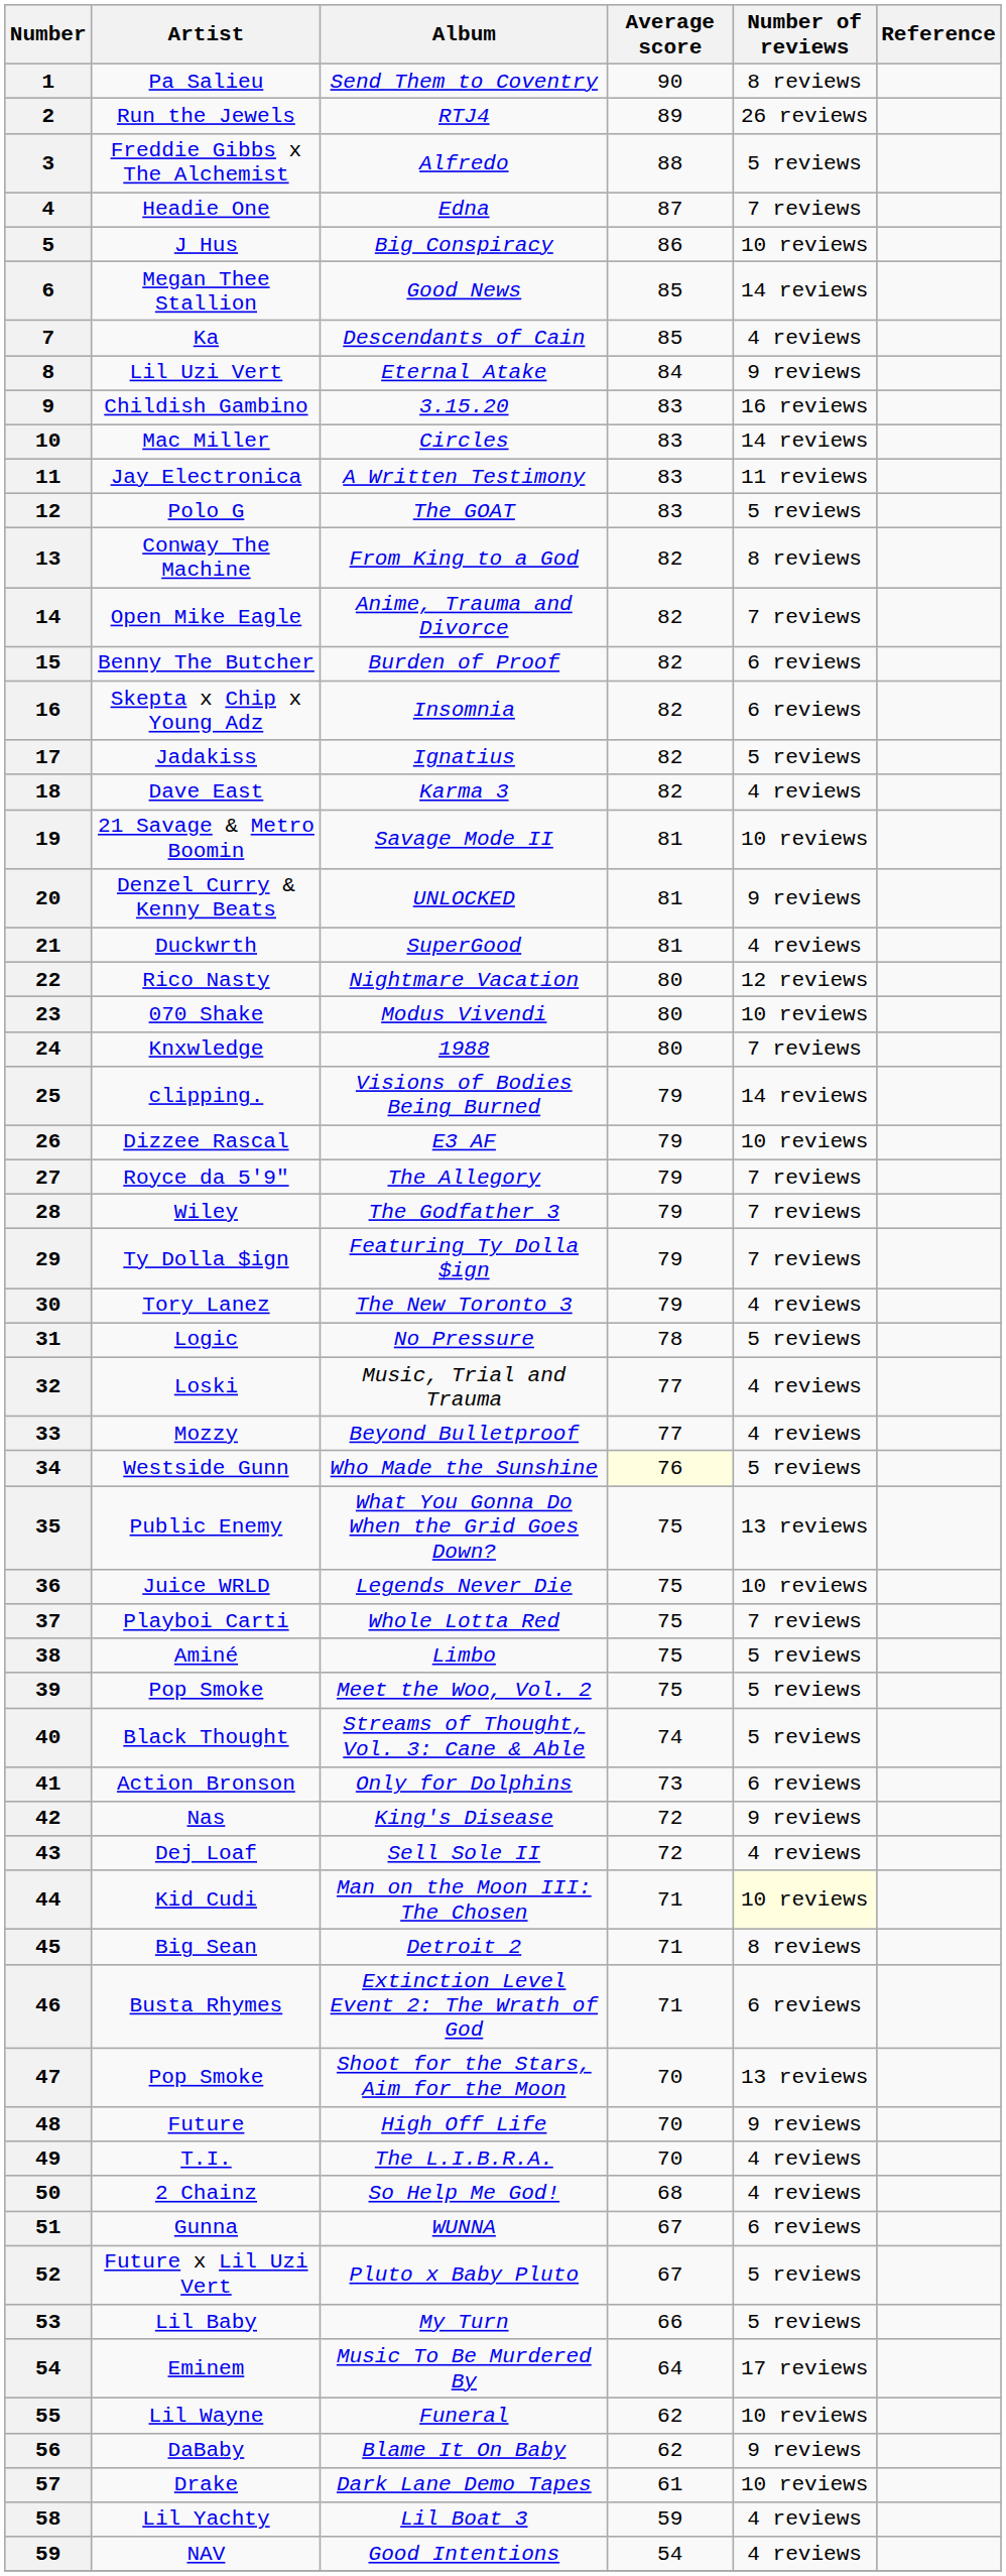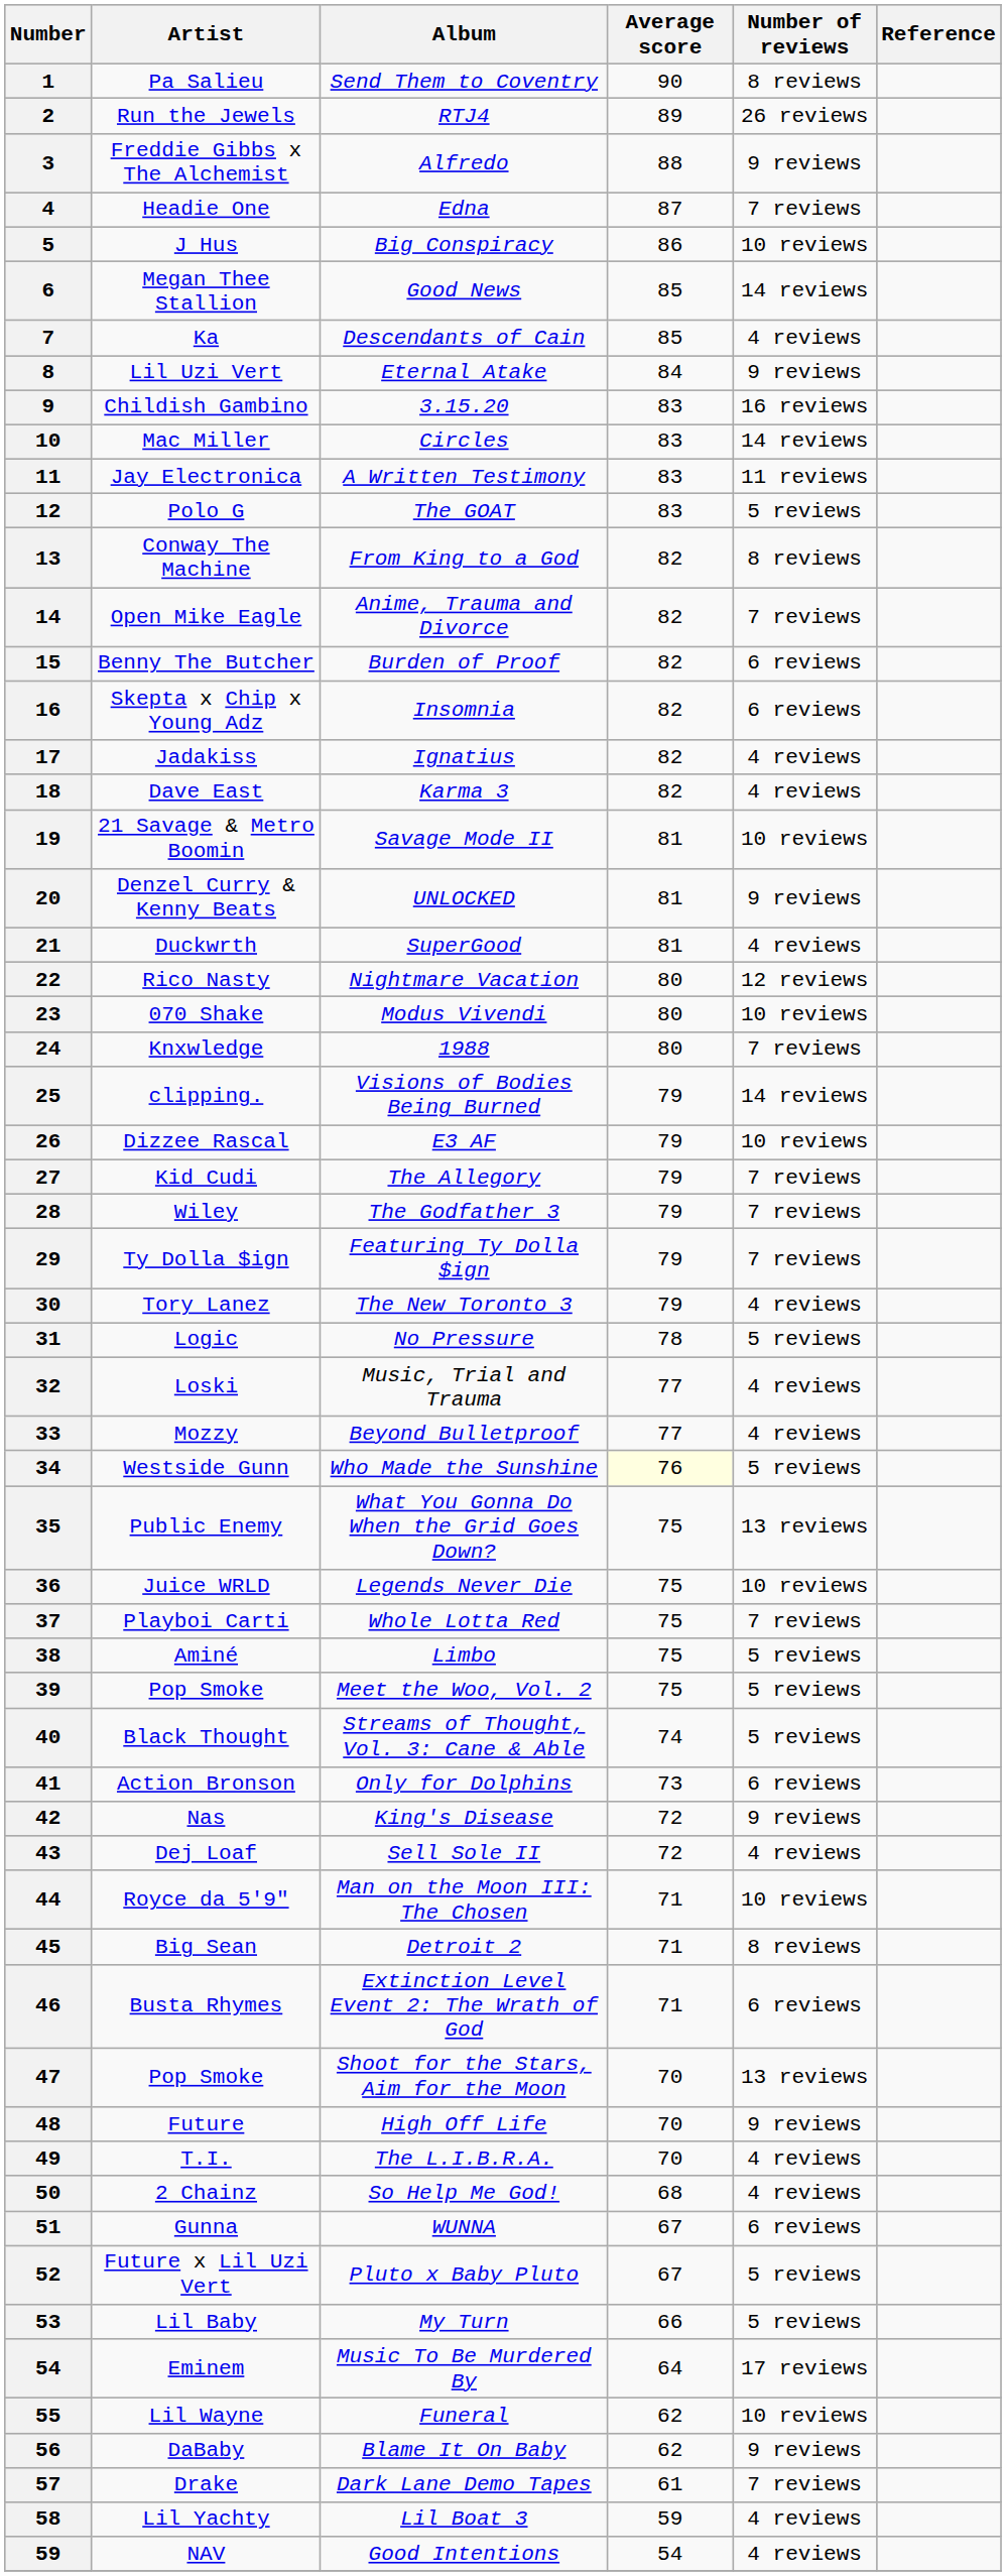Alfredo | Number of reviews: 5 reviews -> 9 reviews
Ignatius | Number of reviews: 5 reviews -> 4 reviews
The Allegory | Artist: Royce da 5'9" -> Kid Cudi
Man on the Moon III: The Chosen | Artist: Kid Cudi -> Royce da 5'9"
Man on the Moon III: The Chosen | Number of reviews: lightyellow background -> no background
Dark Lane Demo Tapes | Number of reviews: 10 reviews -> 7 reviews
